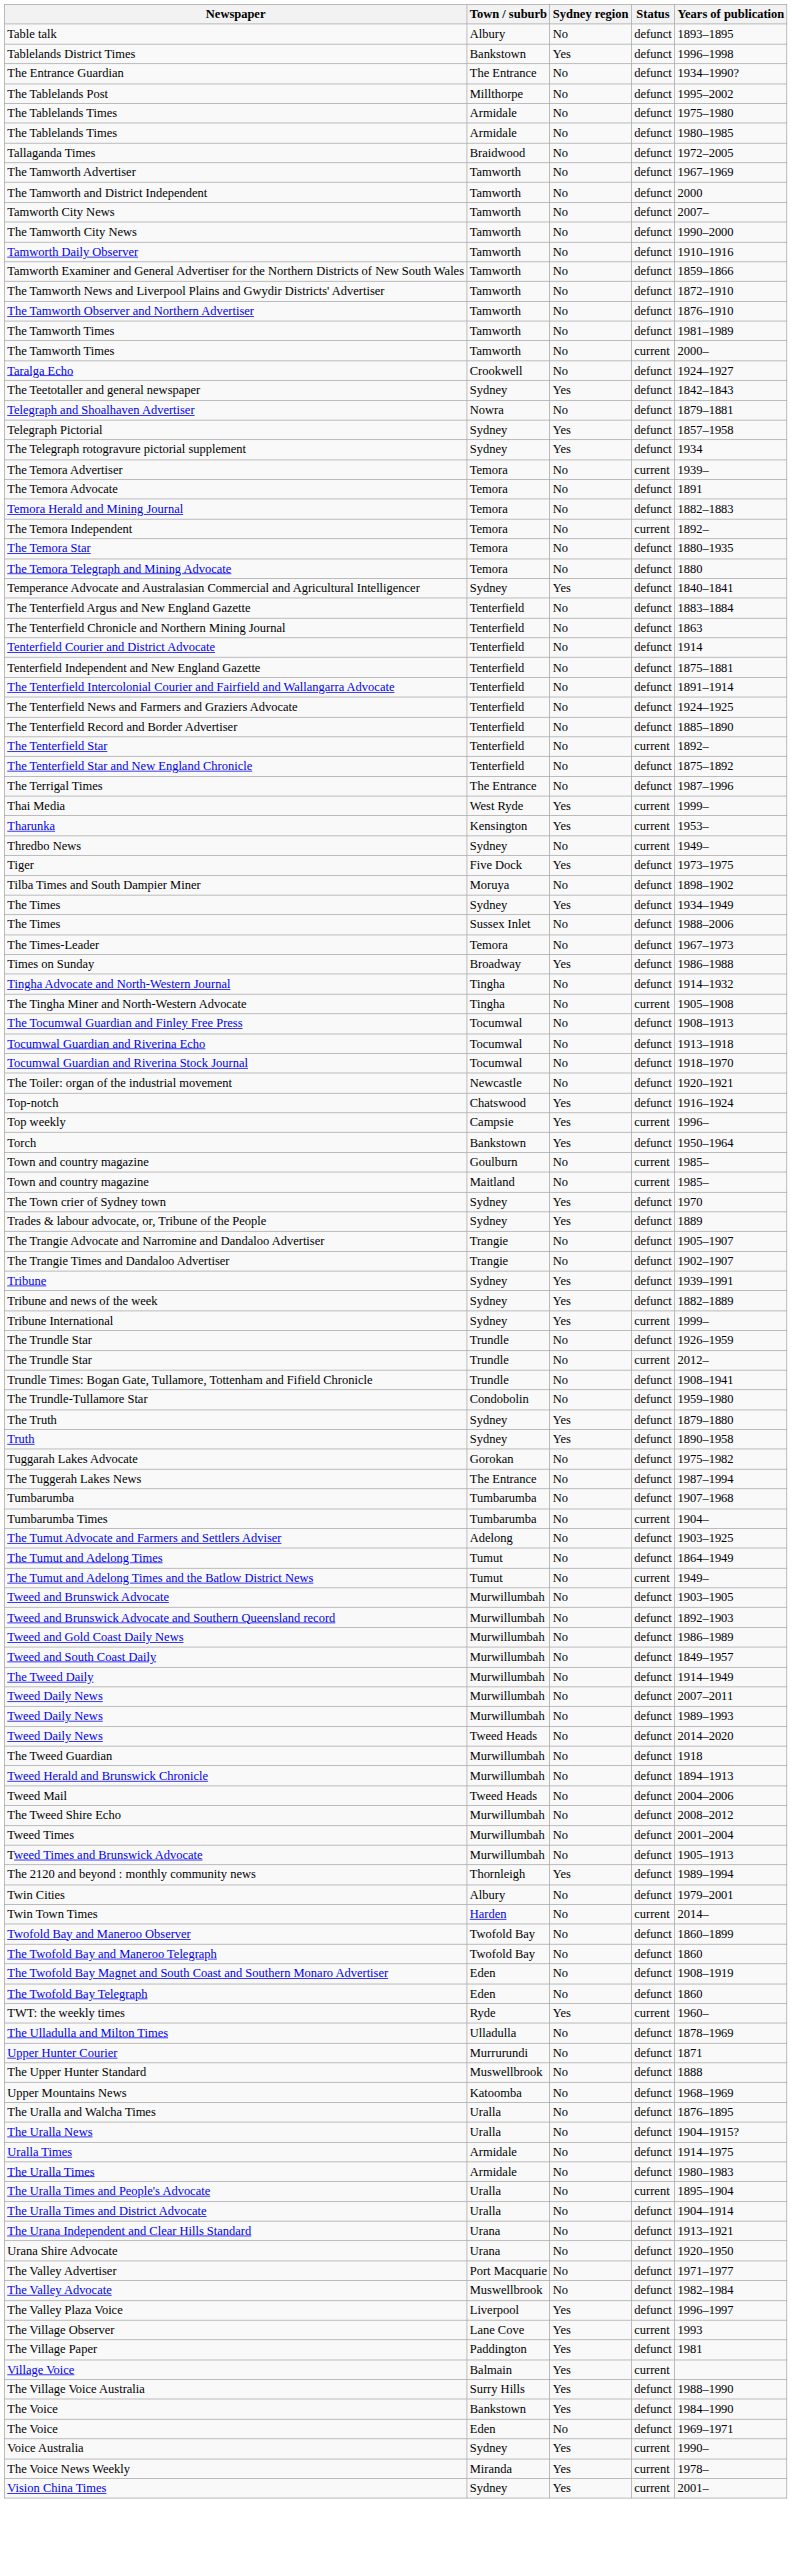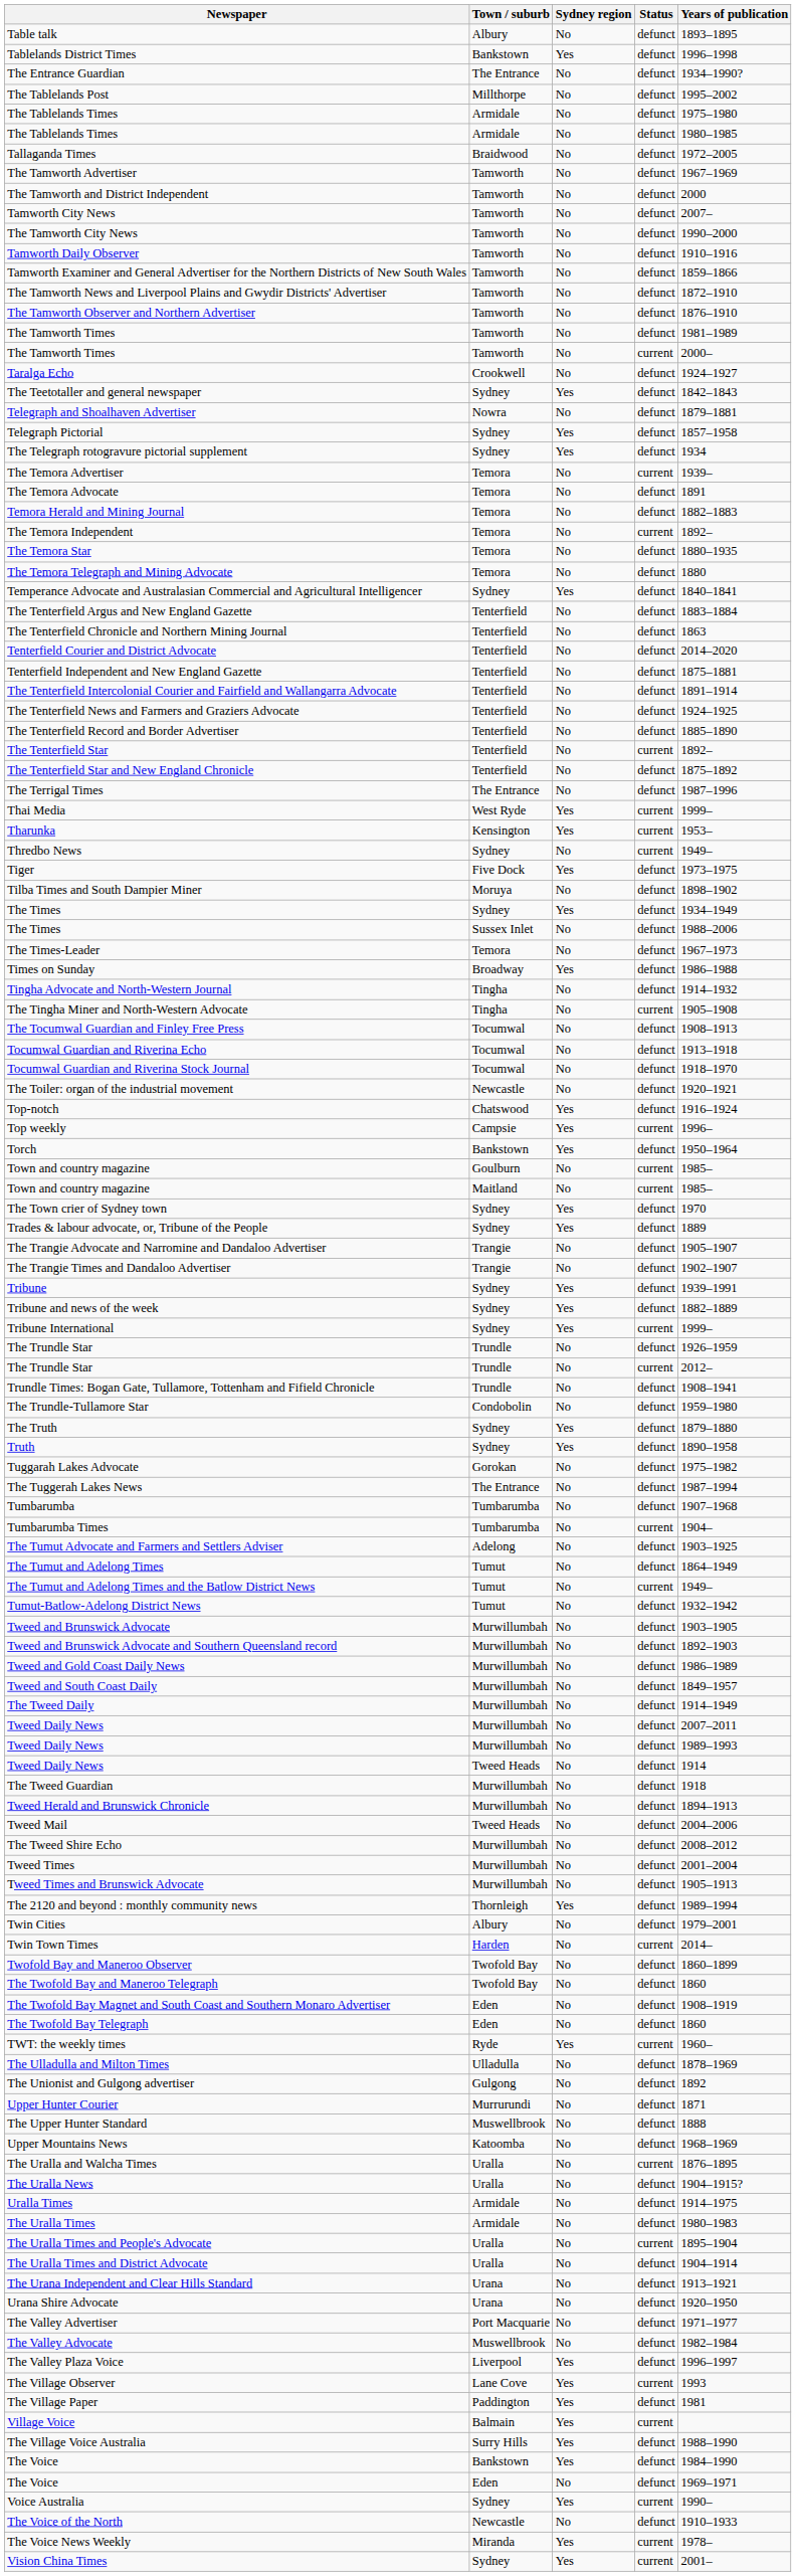Tenterfield Courier and District Advocate | Years of publication: 1914 -> 2014–2020
+ row: Tumut-Batlow-Adelong District News | Tumut | No | defunct | 1932–1942
Tweed Daily News / Tweed Heads | Years of publication: 2014–2020 -> 1914
+ row: The Unionist and Gulgong advertiser | Gulgong | No | defunct | 1892
The Uralla and Walcha Times | Status: defunct -> current
+ row: The Voice of the North | Newcastle | No | defunct | 1910–1933
